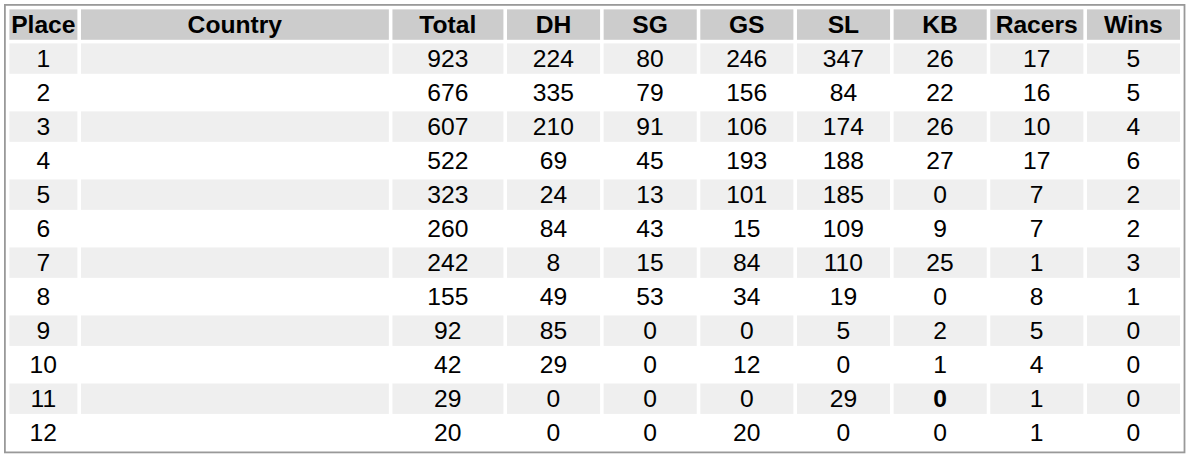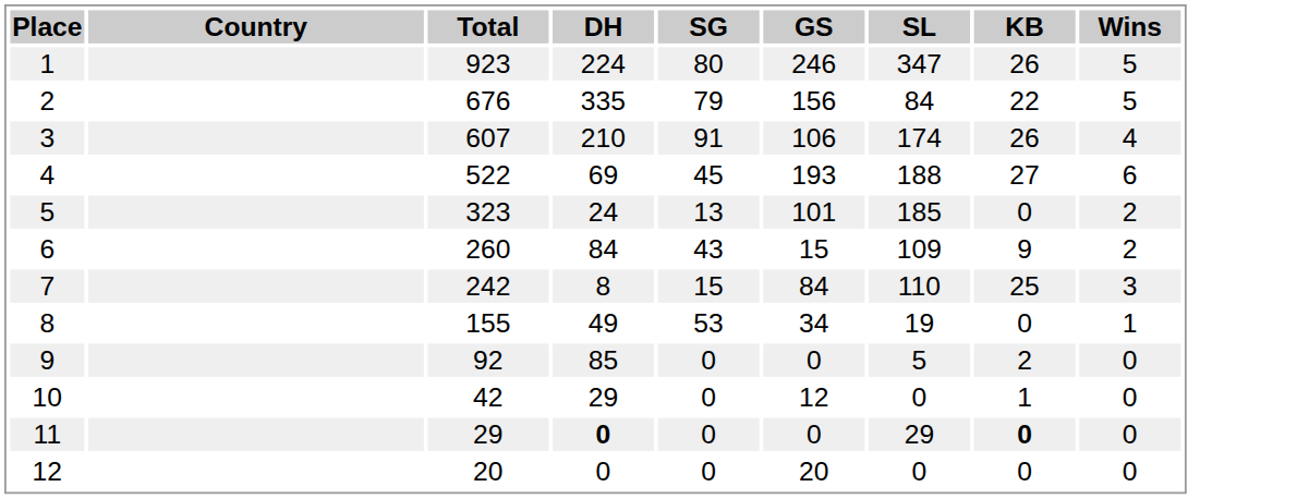- column: Racers | 17 | 16 | 10 | 17 | 7 | 7 | 1 | 8 | 5 | 4 | 1 | 1
11 | DH: normal -> bold
